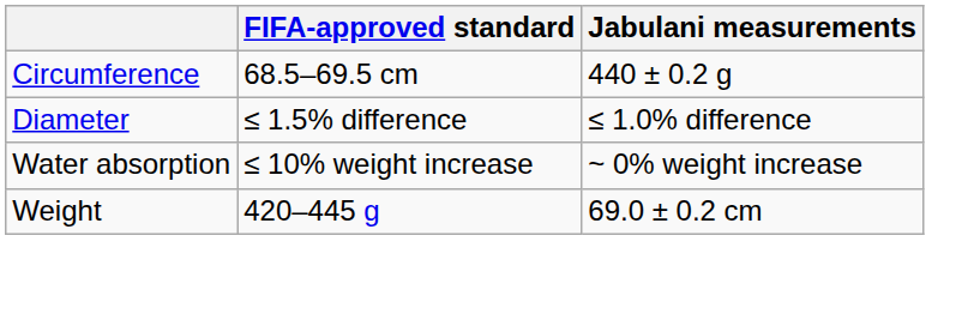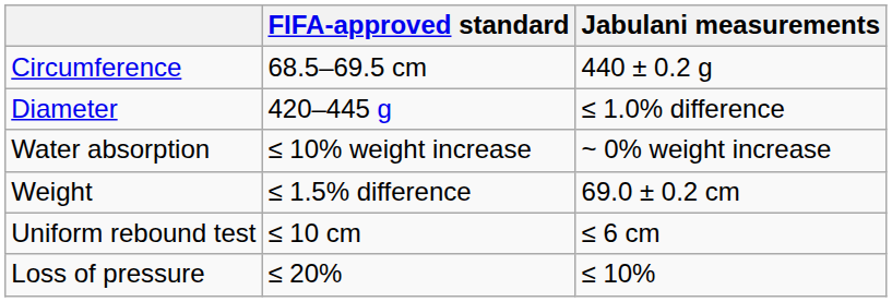Diameter | FIFA-approved standard: ≤ 1.5% difference -> 420–445 g
Weight | FIFA-approved standard: 420–445 g -> ≤ 1.5% difference
+ row: Uniform rebound test | ≤ 10 cm | ≤ 6 cm
+ row: Loss of pressure | ≤ 20% | ≤ 10%
